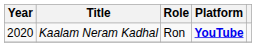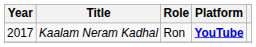Kaalam Neram Kadhal | Year: 2020 -> 2017
